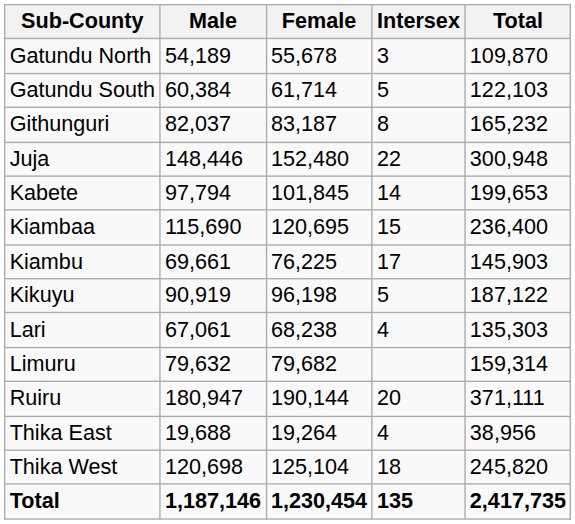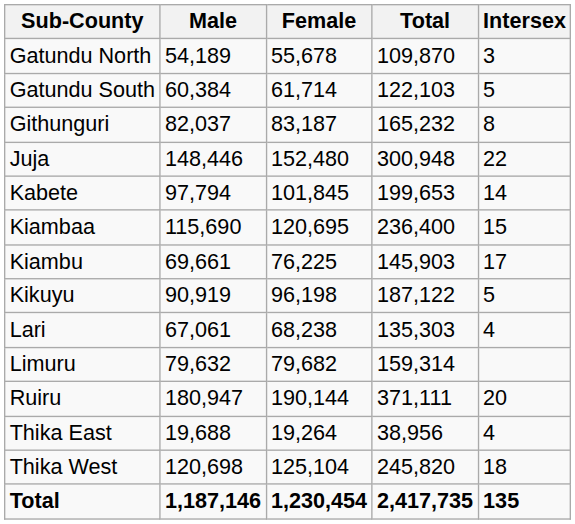columns swapped: Intersex <-> Total
